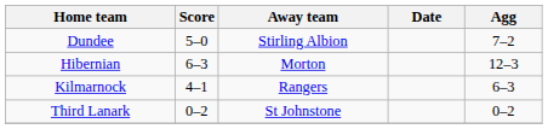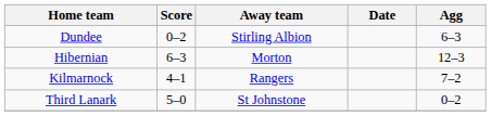Dundee | Score: 5–0 -> 0–2
Dundee | Agg: 7–2 -> 6–3
Kilmarnock | Agg: 6–3 -> 7–2
Third Lanark | Score: 0–2 -> 5–0
